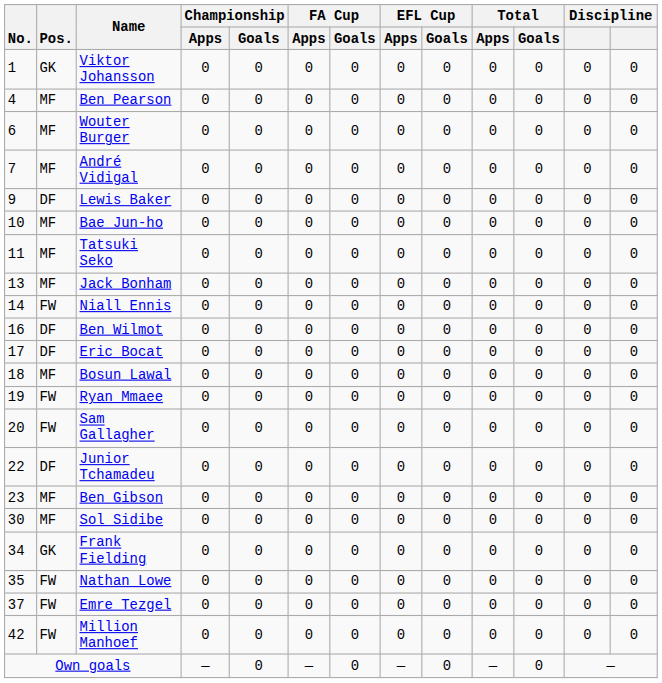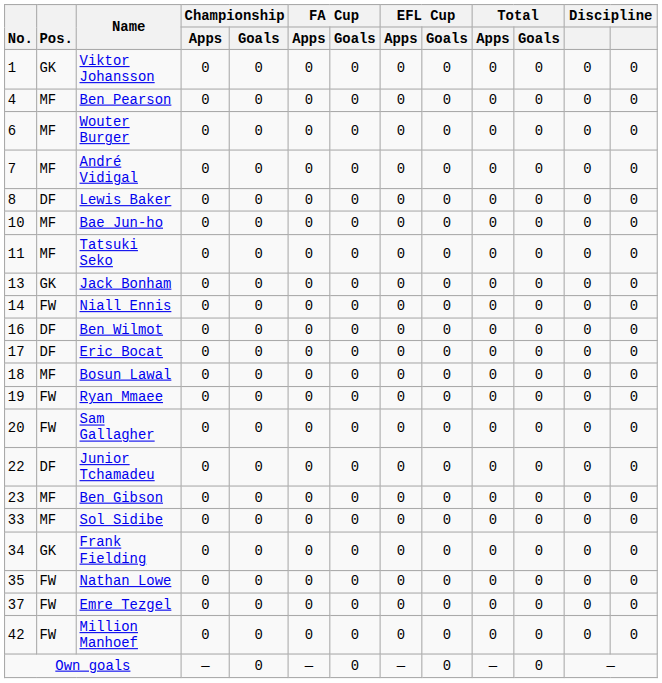Lewis Baker | No.: 9 -> 8
Jack Bonham | Pos.: MF -> GK
Sol Sidibe | No.: 30 -> 33
